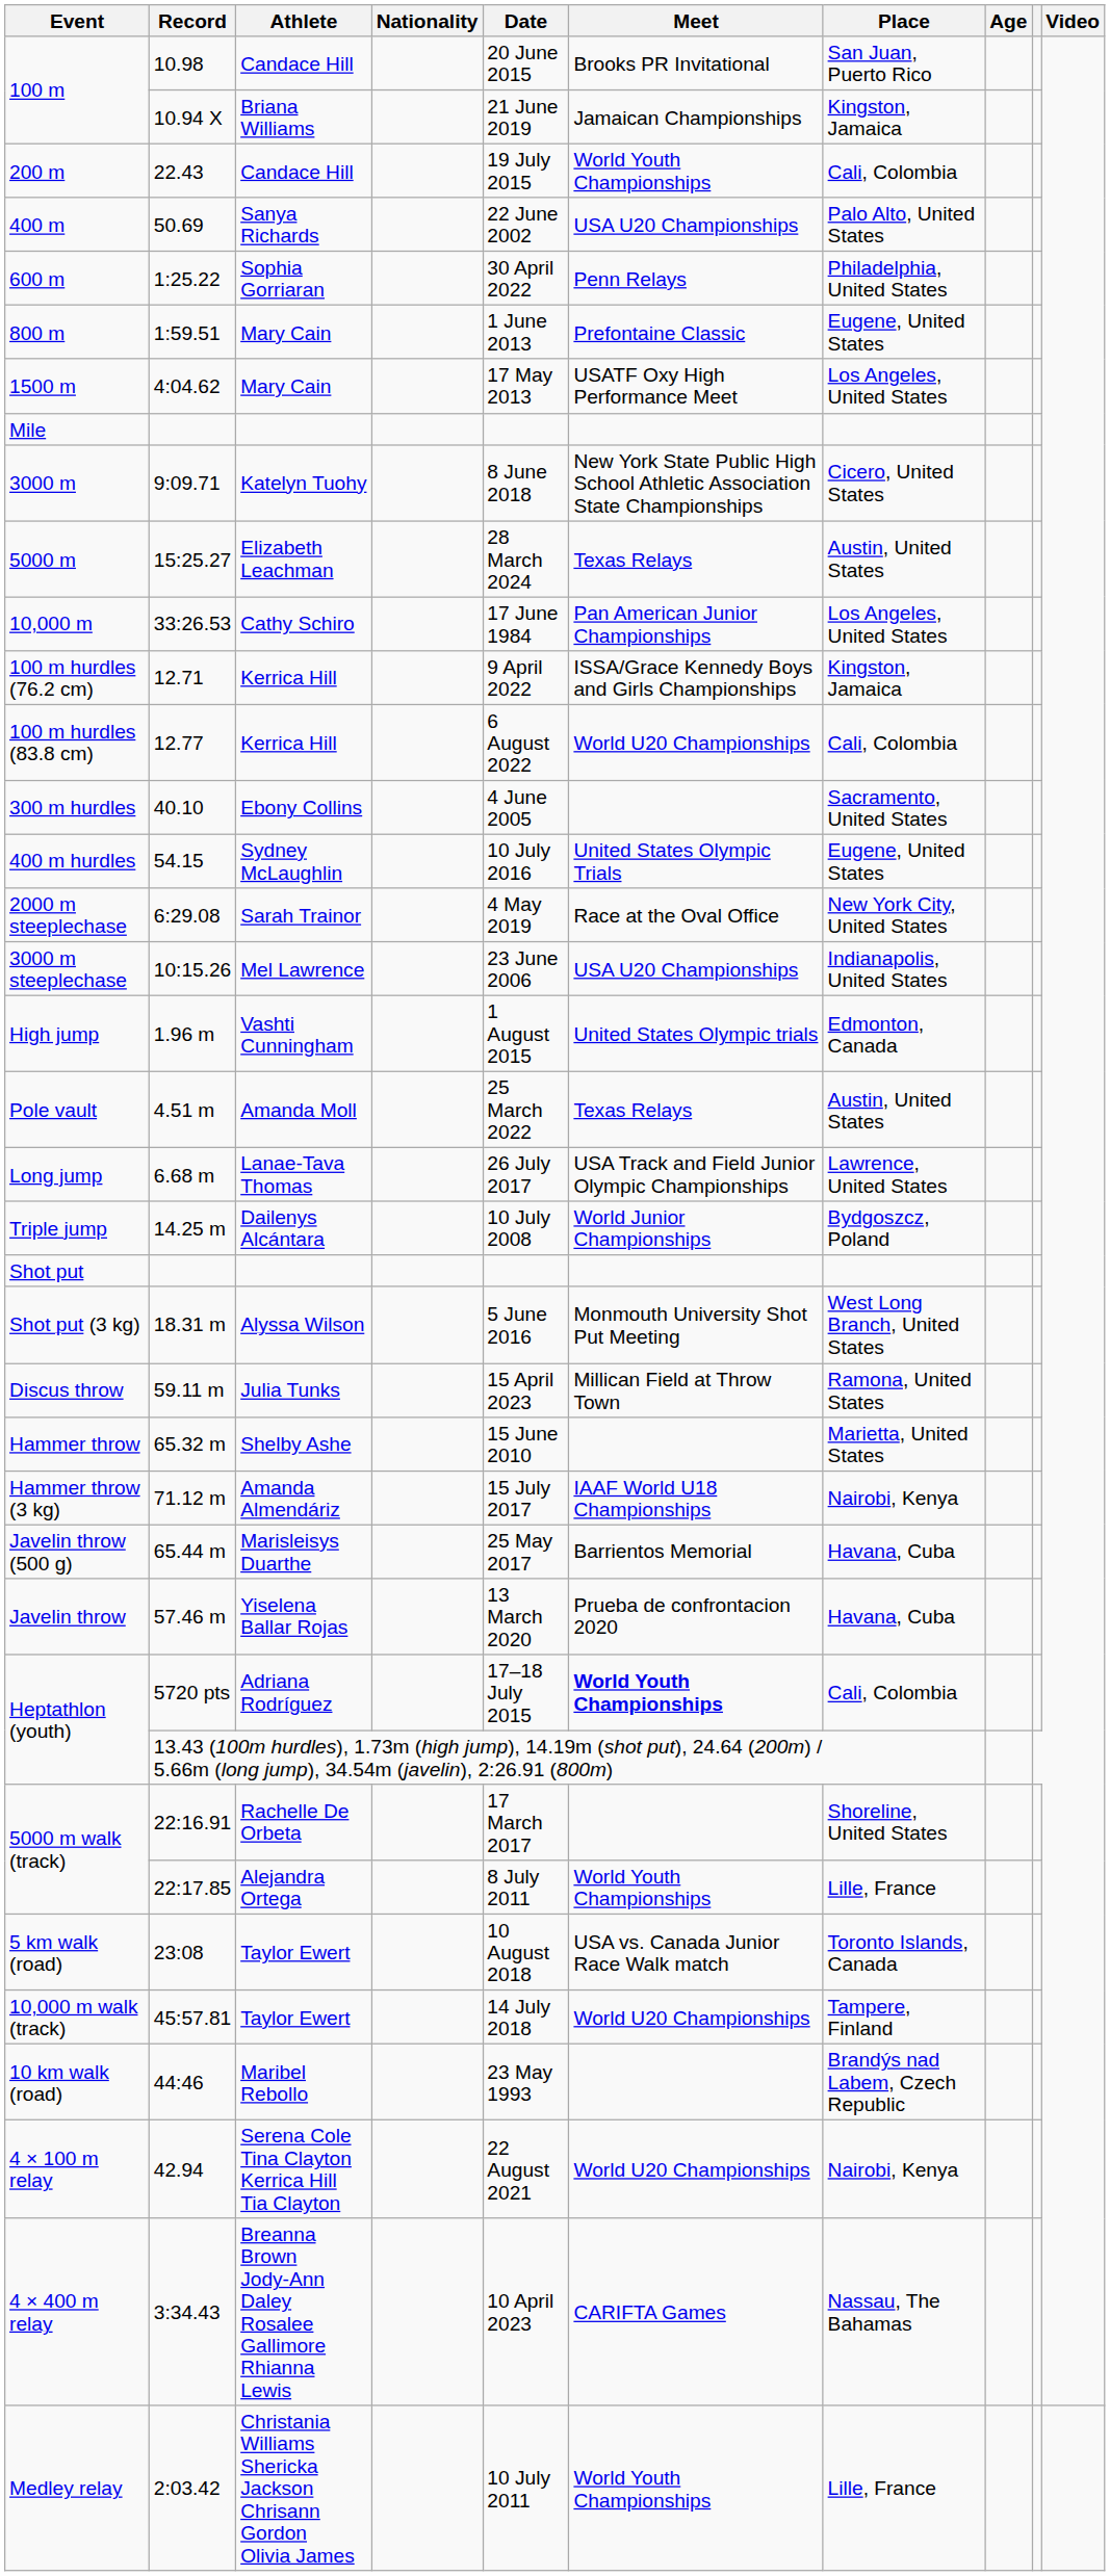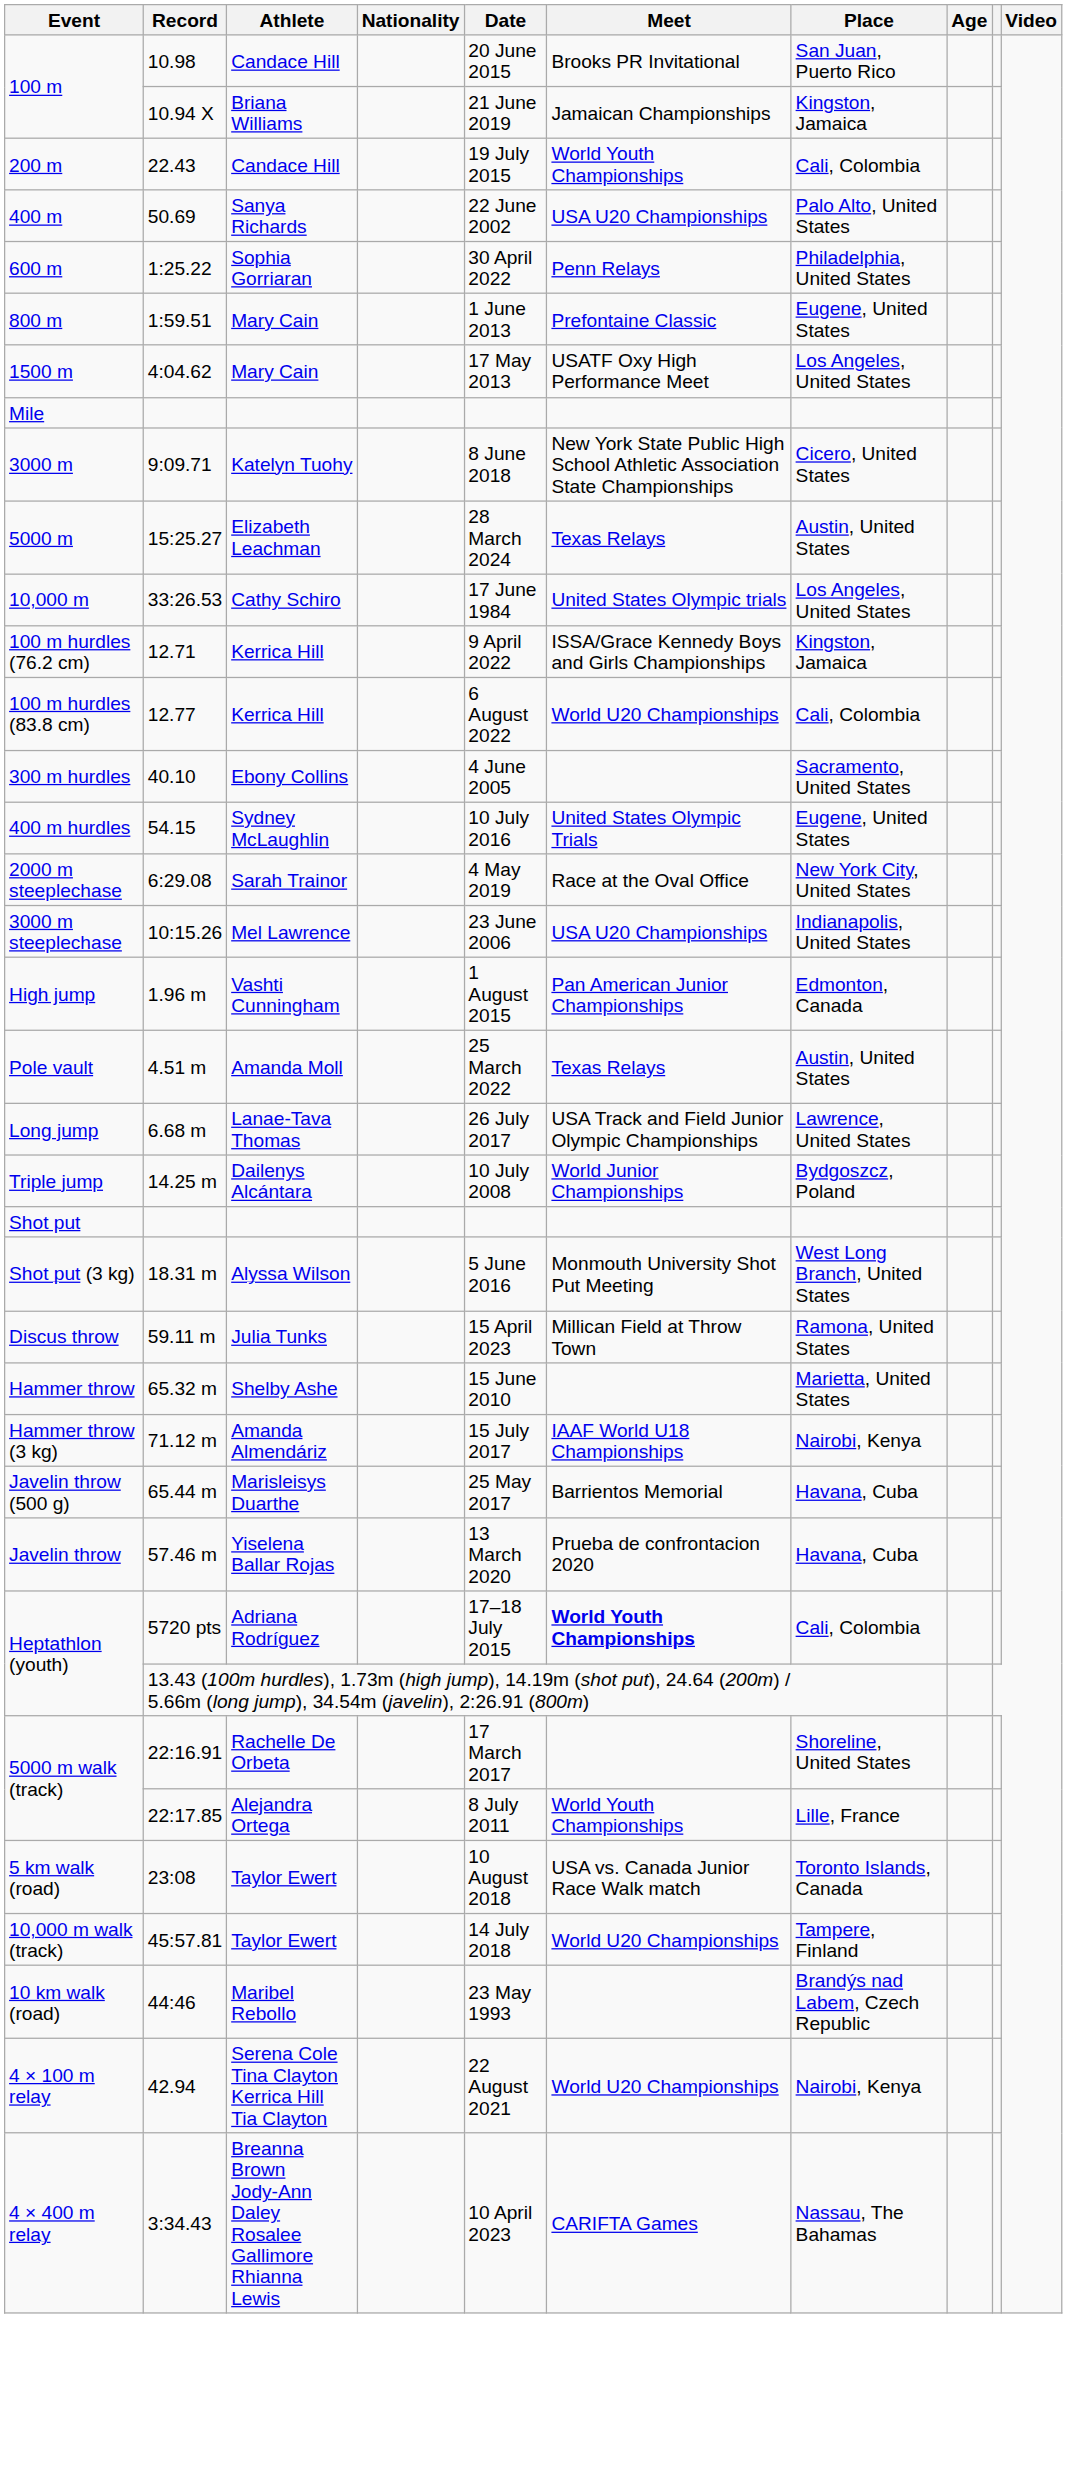10,000 m | Meet: Pan American Junior Championships -> United States Olympic trials
High jump | Meet: United States Olympic trials -> Pan American Junior Championships
- row: Medley relay | 2:03.42 | Christania Williams Shericka Jackson Chrisann Gordon Olivia James | 10 July 2011 | World Youth Championships | Lille, France
